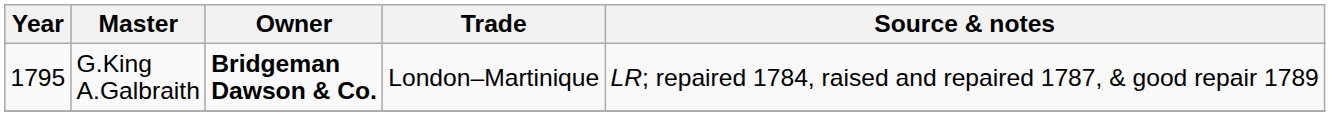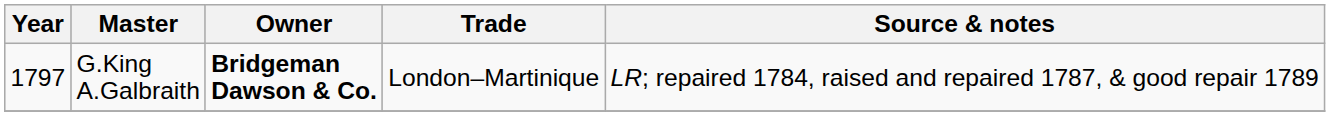G.King A.Galbraith | Year: 1795 -> 1797
